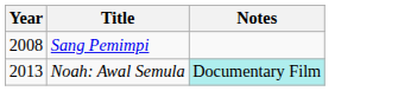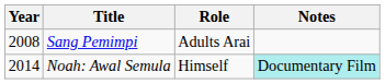+ column: Role | Adults Arai | Himself
Noah: Awal Semula | Year: 2013 -> 2014
